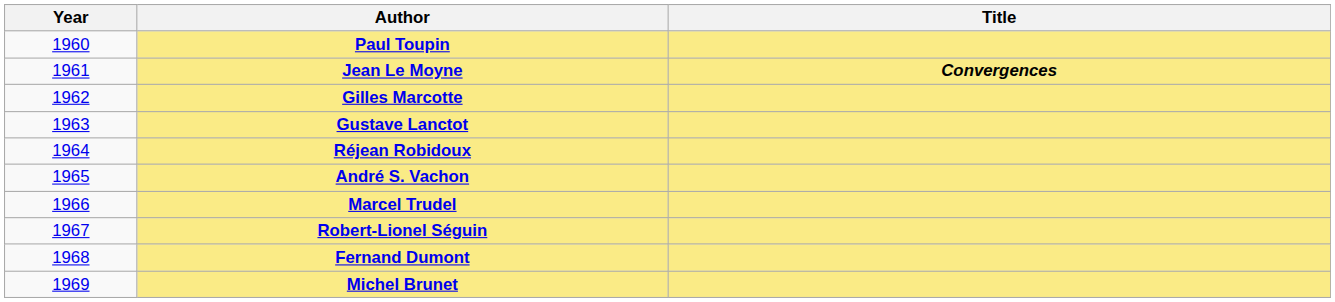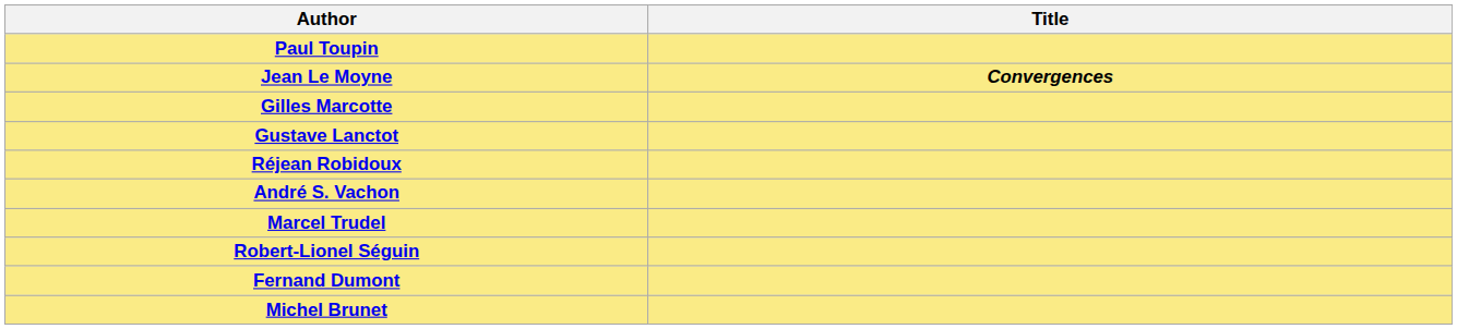- column: Year | 1960 | 1961 | 1962 | 1963 | 1964 | 1965 | 1966 | 1967 | 1968 | 1969
